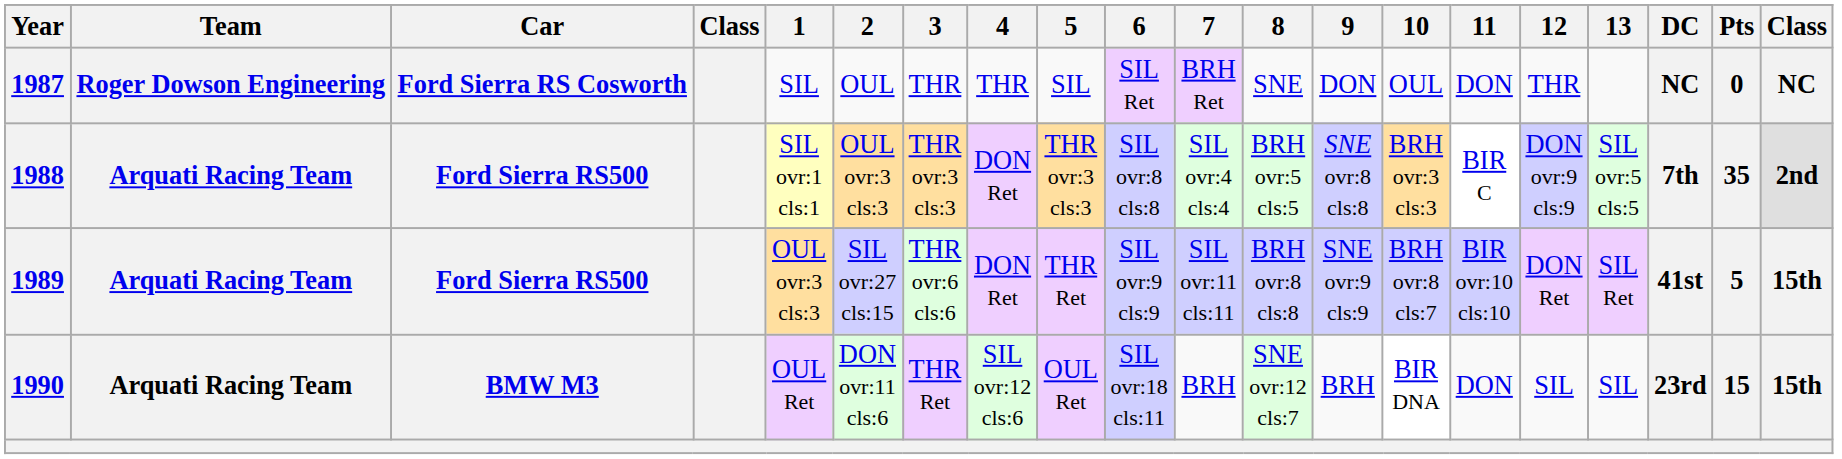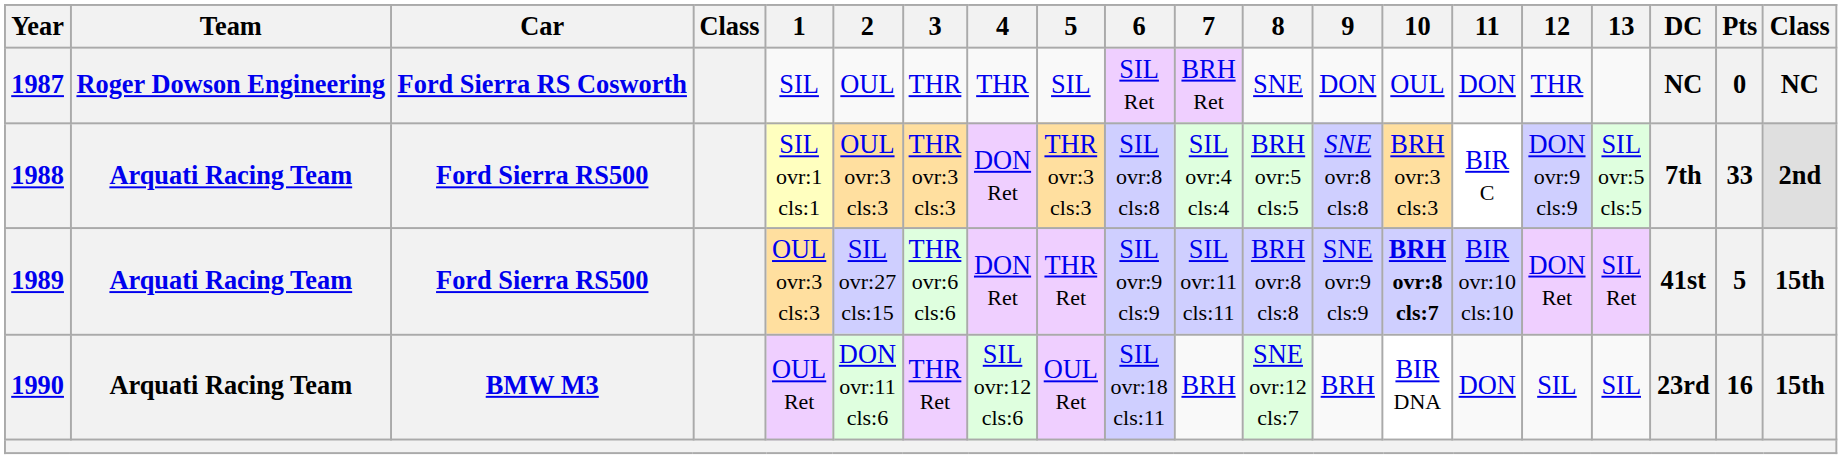1988 | Pts: 35 -> 33
1989 | 10: normal -> bold
1990 | Pts: 15 -> 16
